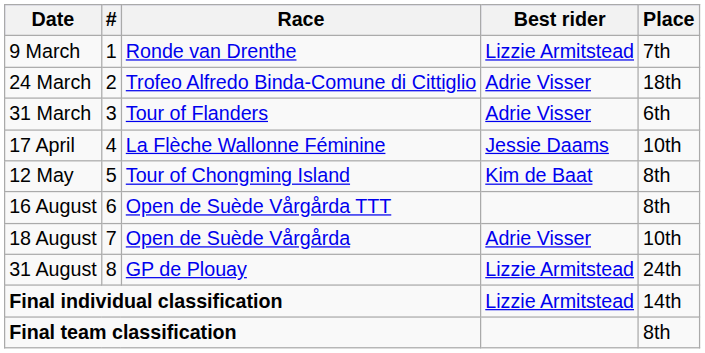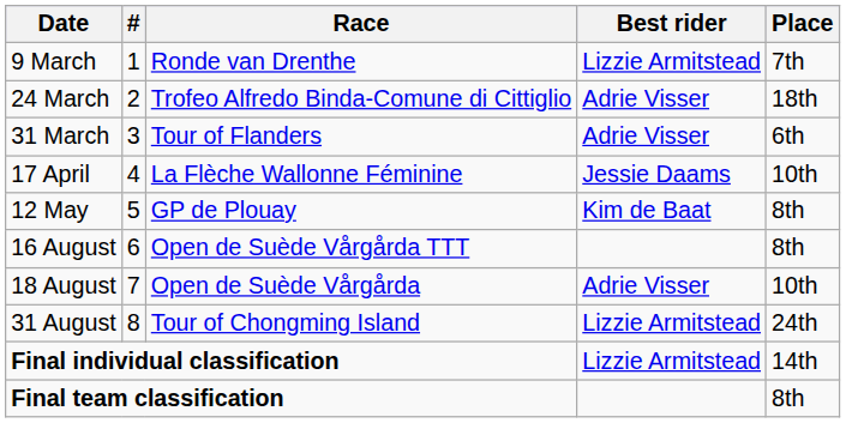12 May | Race: Tour of Chongming Island -> GP de Plouay
31 August | Race: GP de Plouay -> Tour of Chongming Island
